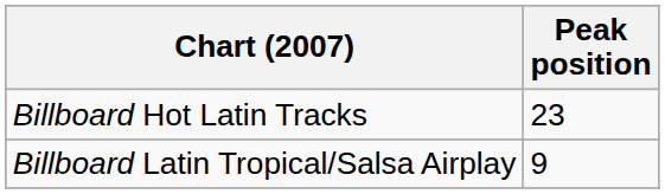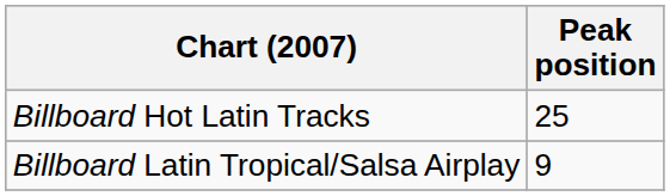Billboard Hot Latin Tracks | Peak position: 23 -> 25
